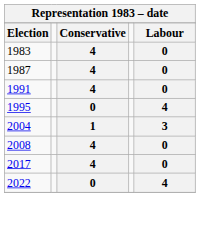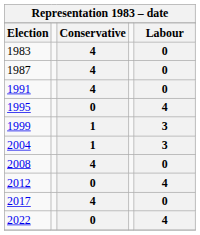+ row: 1999 | 1 | 3
+ row: 2012 | 0 | 4
